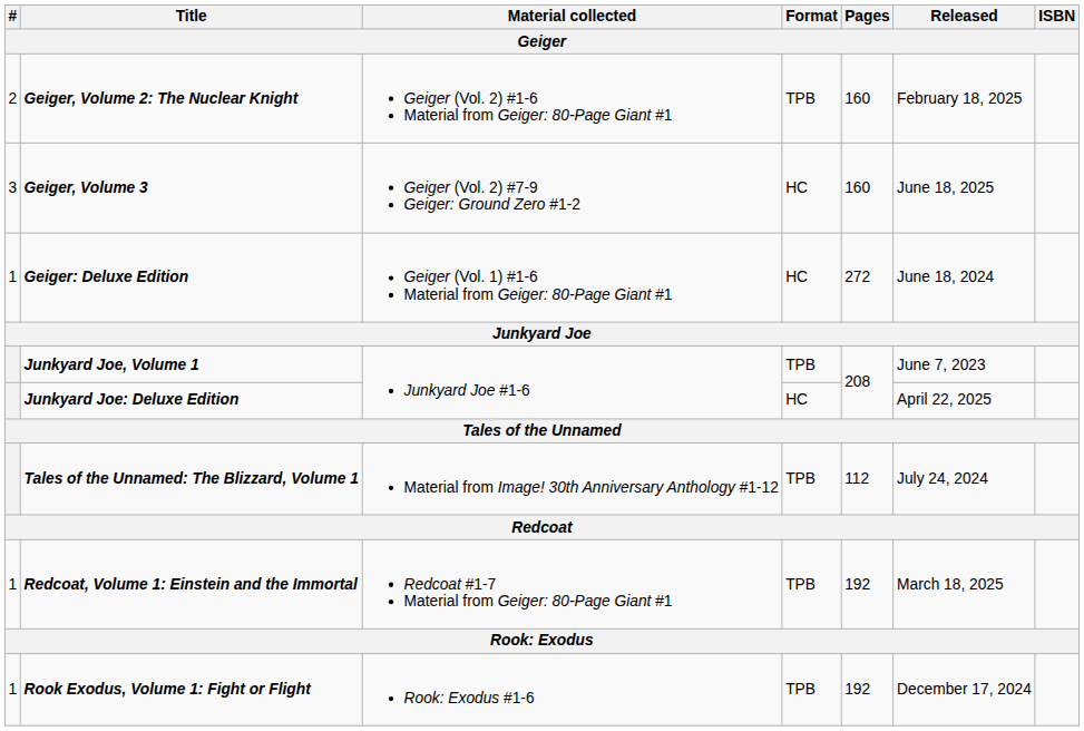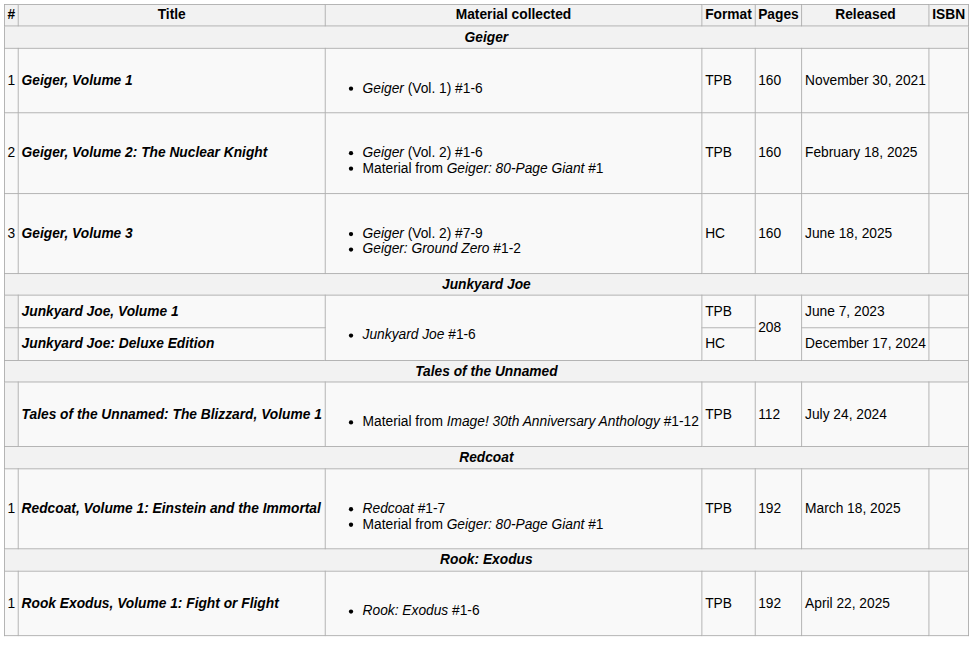+ row: 1 | Geiger, Volume 1 | Geiger (Vol. 1) #1-6 | TPB | 160 | November 30, 2021
- row: 1 | Geiger: Deluxe Edition | Geiger (Vol. 1) #1-6 Material from Geiger: 80-Page Giant #1 | HC | 272 | June 18, 2024
Junkyard Joe: Deluxe Edition | Released: April 22, 2025 -> December 17, 2024
Rook Exodus, Volume 1: Fight or Flight | Released: December 17, 2024 -> April 22, 2025
